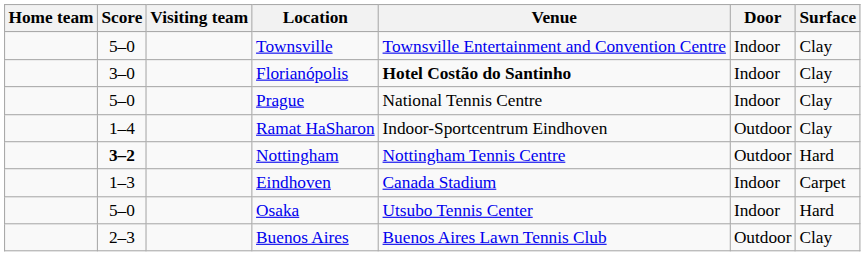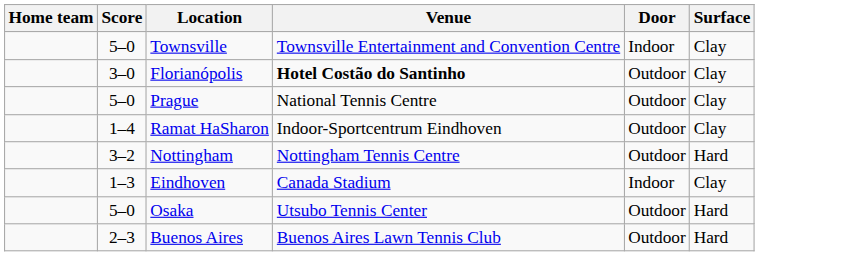- column: Visiting team
Florianópolis | Door: Indoor -> Outdoor
Prague | Door: Indoor -> Outdoor
Nottingham | Score: bold -> normal
Eindhoven | Surface: Carpet -> Clay
Osaka | Door: Indoor -> Outdoor
Buenos Aires | Surface: Clay -> Hard
